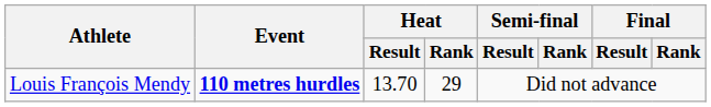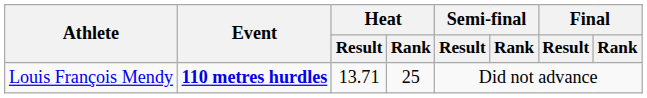Louis François Mendy | Heat / Result: 13.70 -> 13.71
Louis François Mendy | Heat / Rank: 29 -> 25
